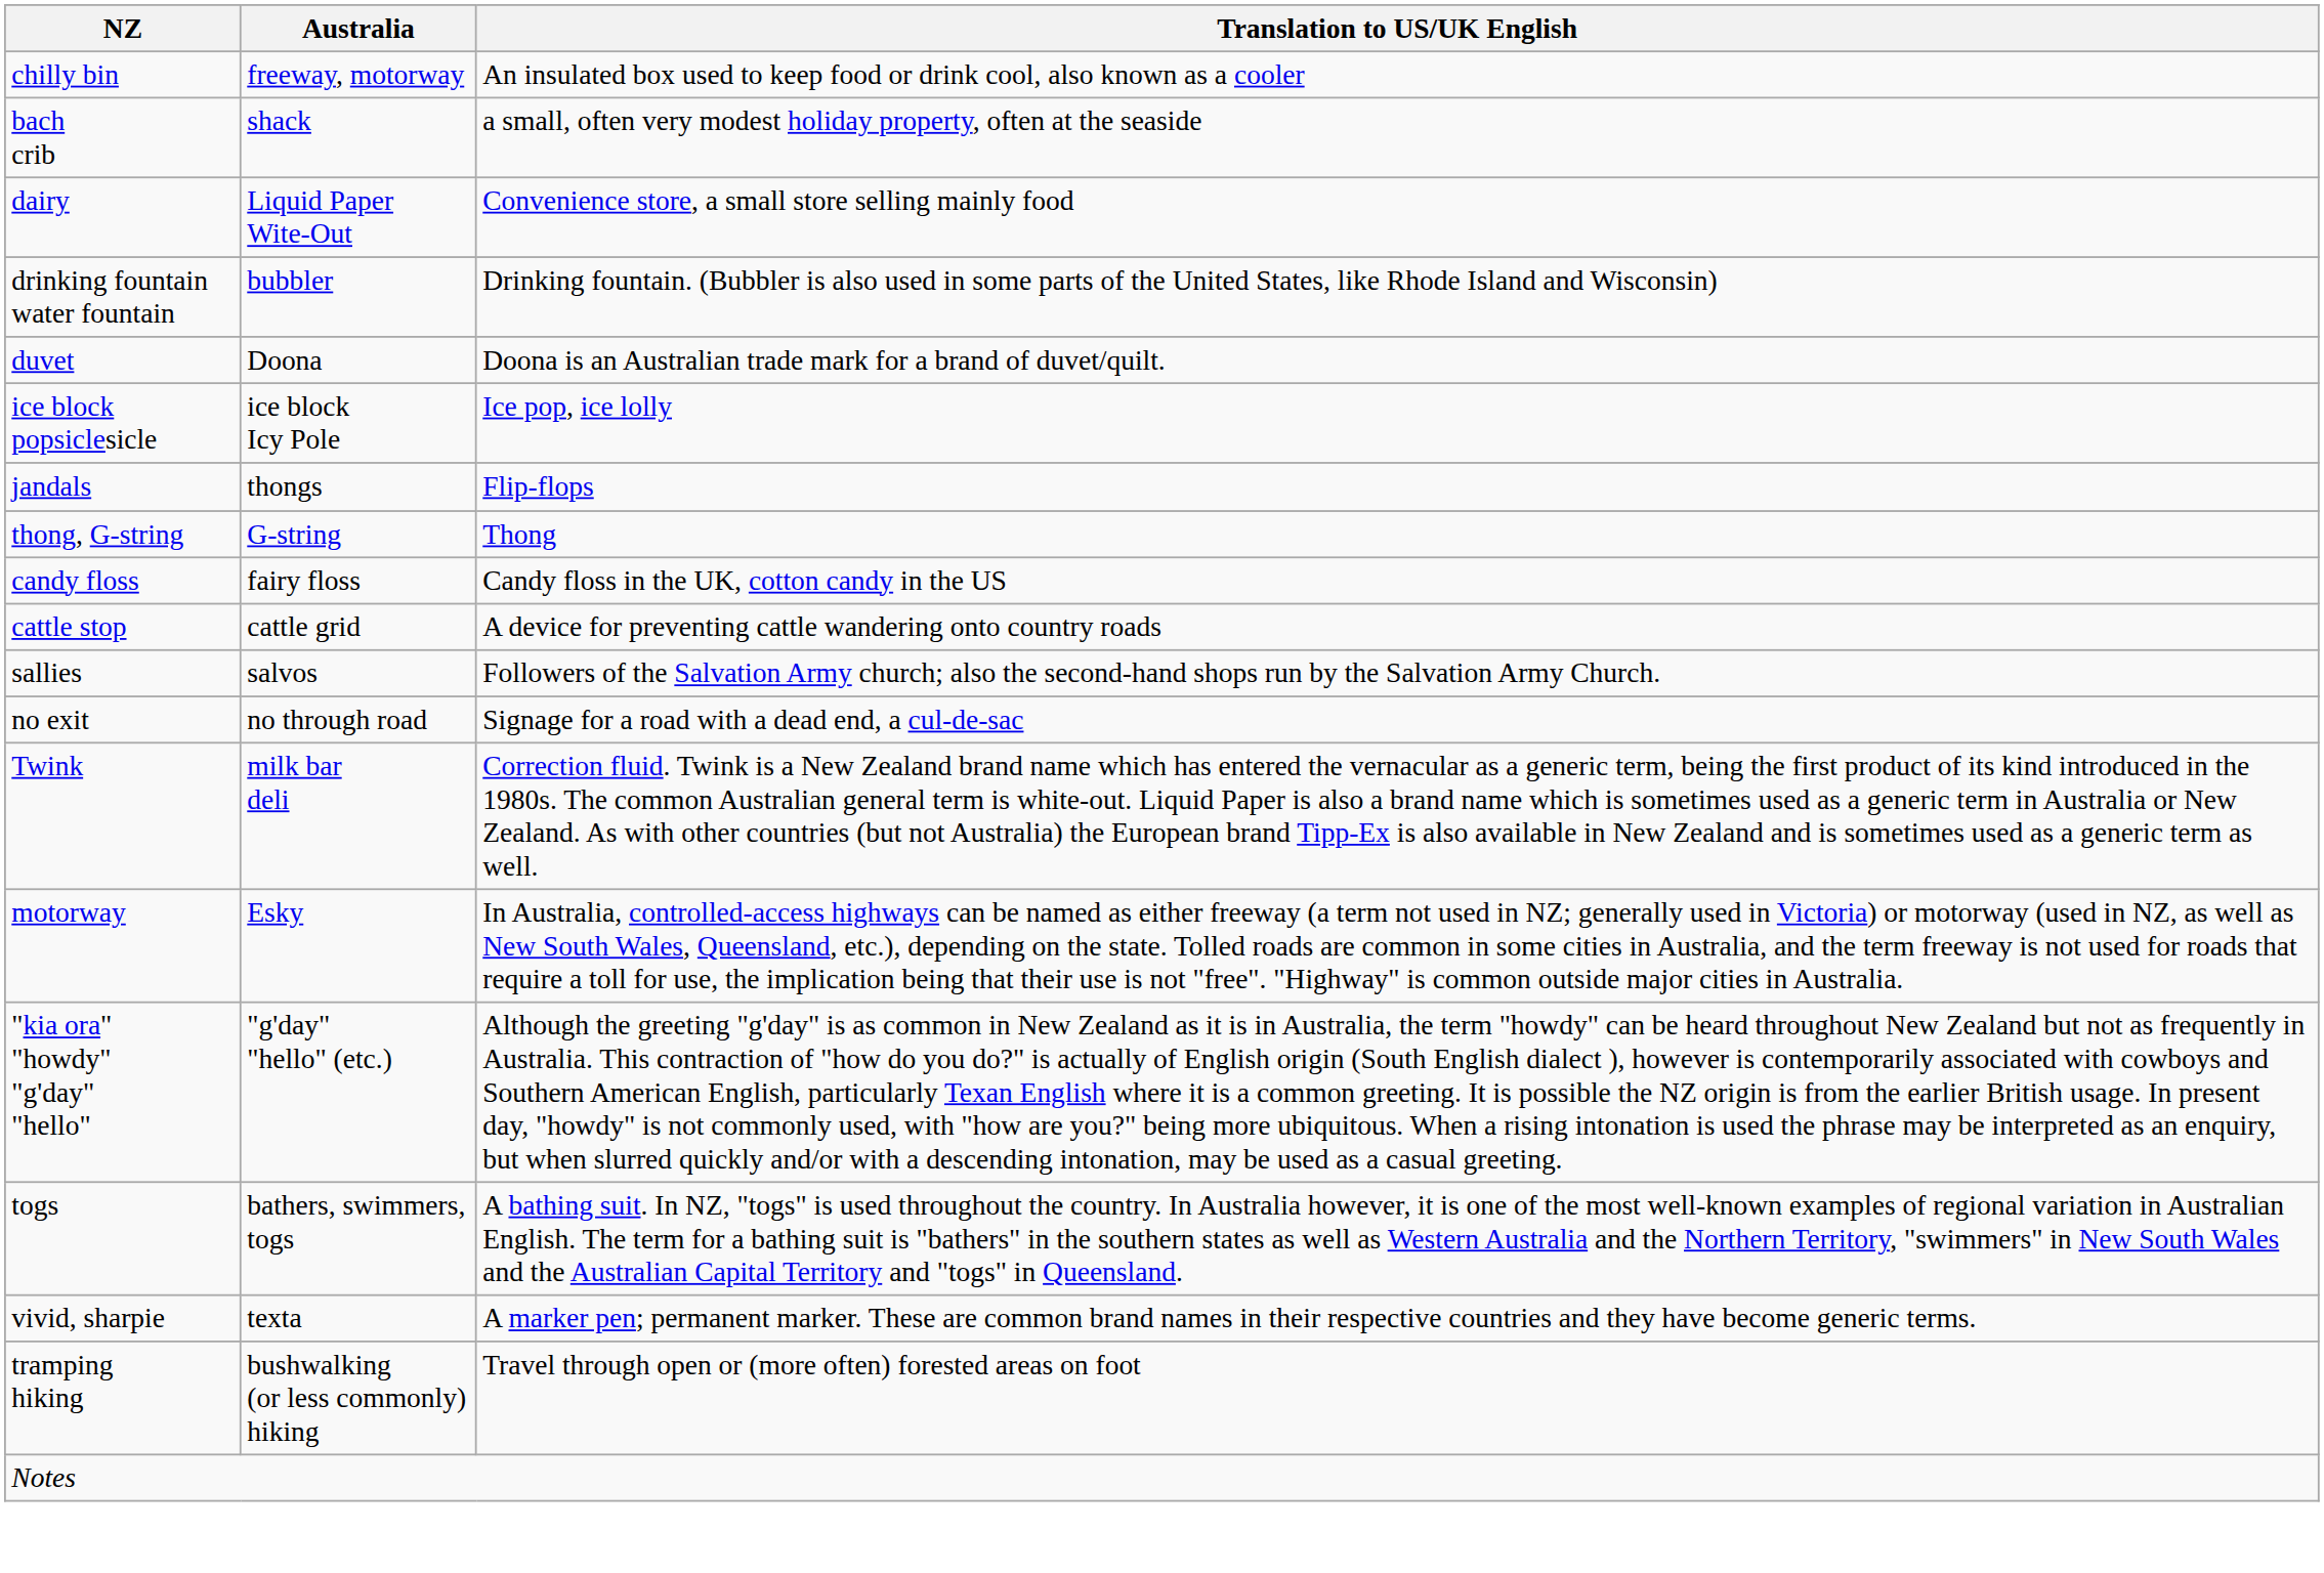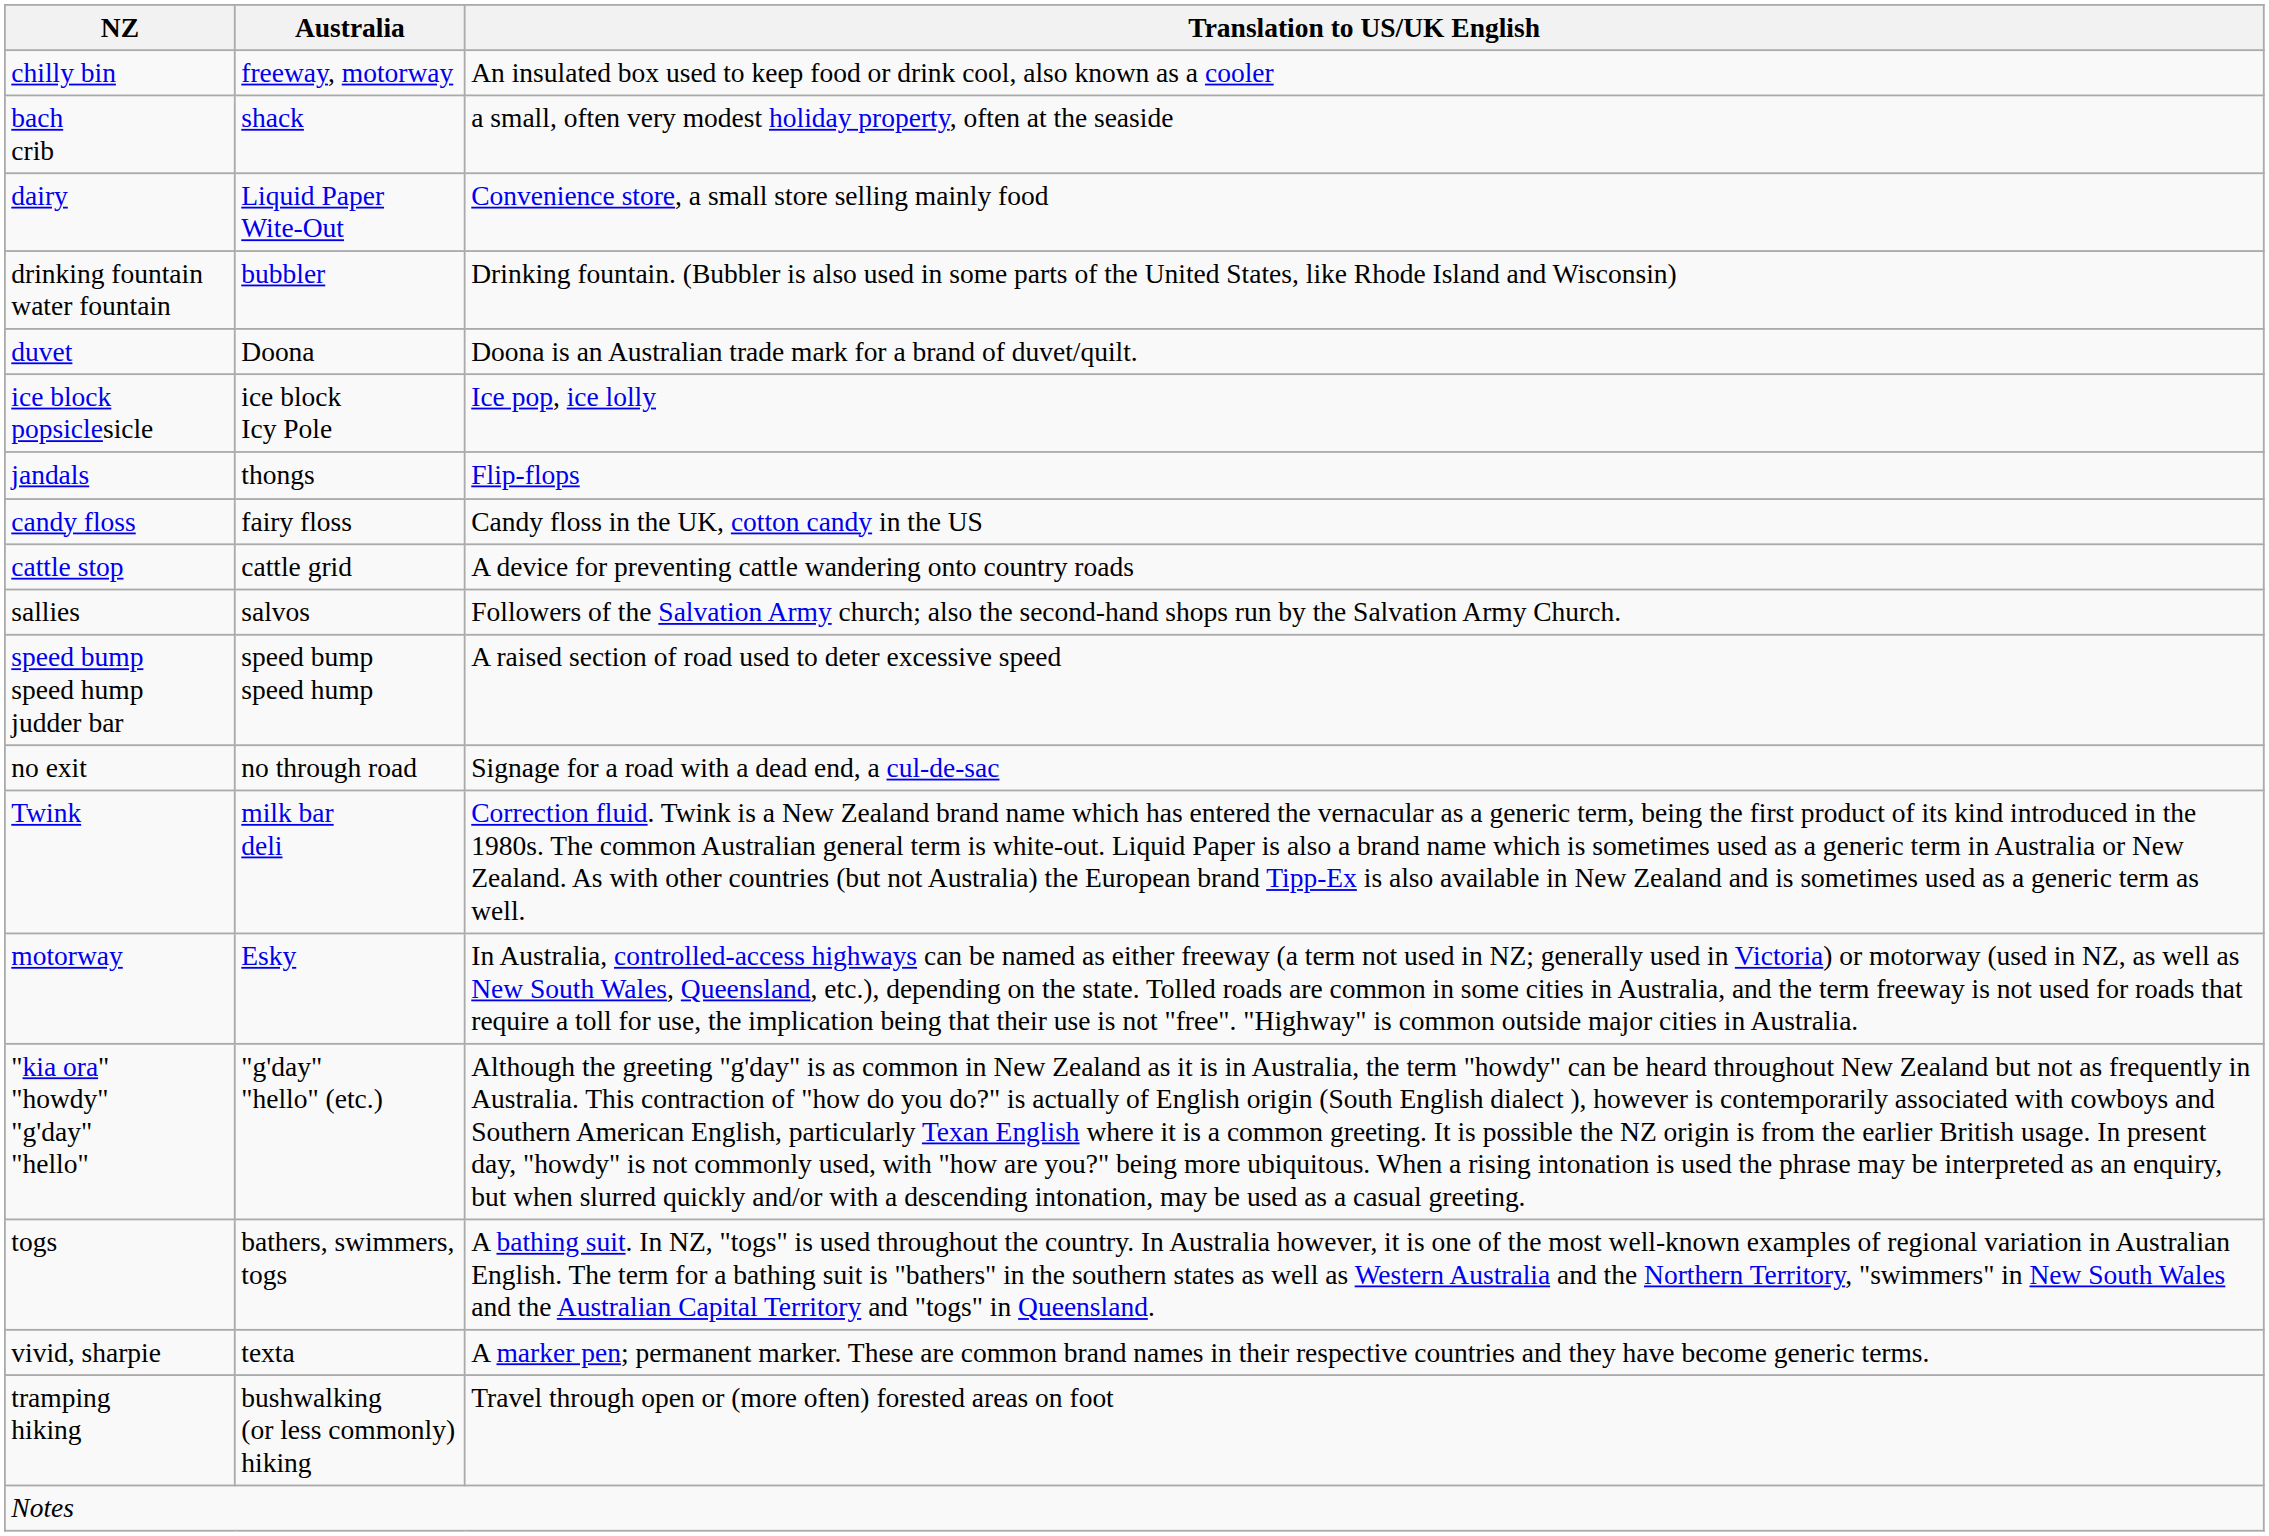- row: thong, G-string | G-string | Thong
+ row: speed bump speed hump judder bar | speed bump speed hump | A raised section of road used to deter excessive speed
